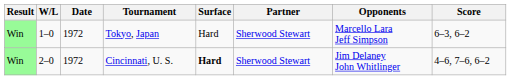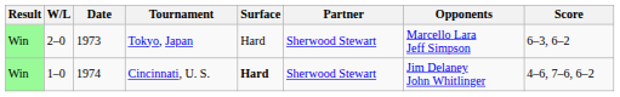Tokyo, Japan | W/L: 1–0 -> 2–0
Tokyo, Japan | Date: 1972 -> 1973
Cincinnati, U. S. | W/L: 2–0 -> 1–0
Cincinnati, U. S. | Date: 1972 -> 1974
